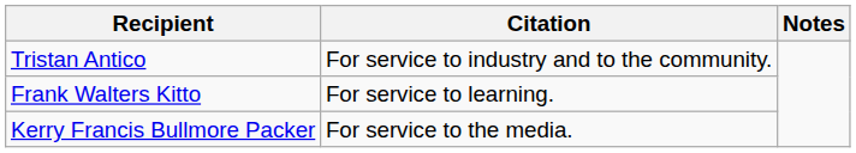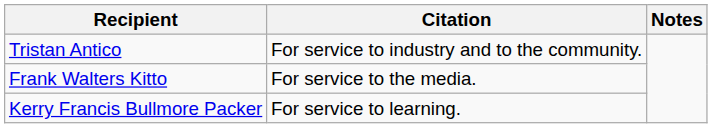Frank Walters Kitto | Citation: For service to learning. -> For service to the media.
Kerry Francis Bullmore Packer | Citation: For service to the media. -> For service to learning.
